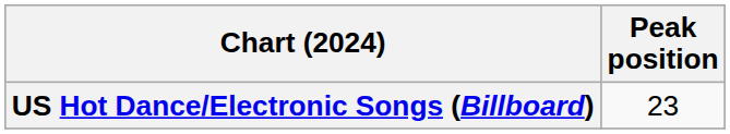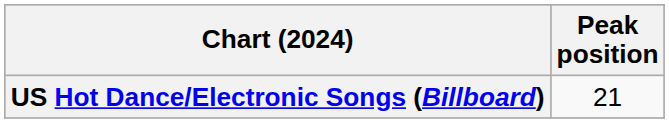US Hot Dance/Electronic Songs (Billboard) | Peak position: 23 -> 21
